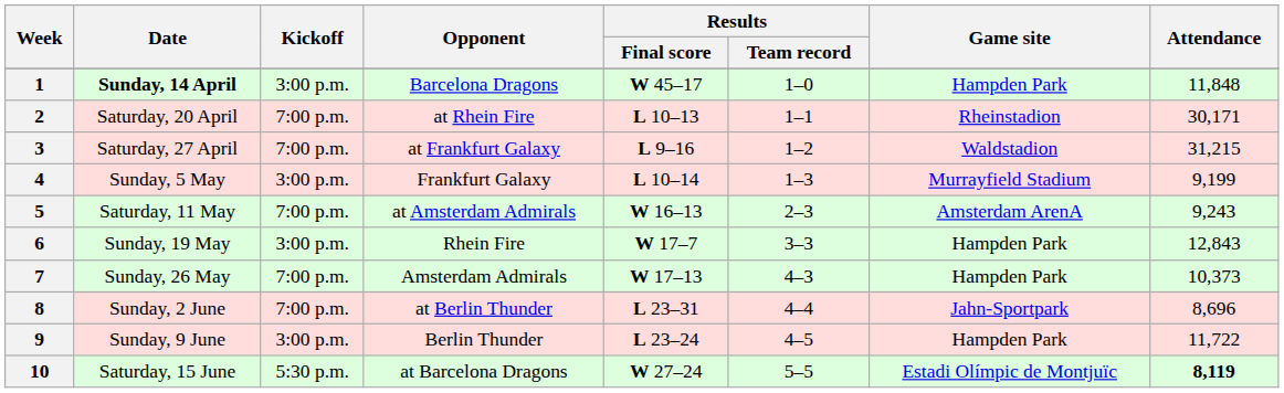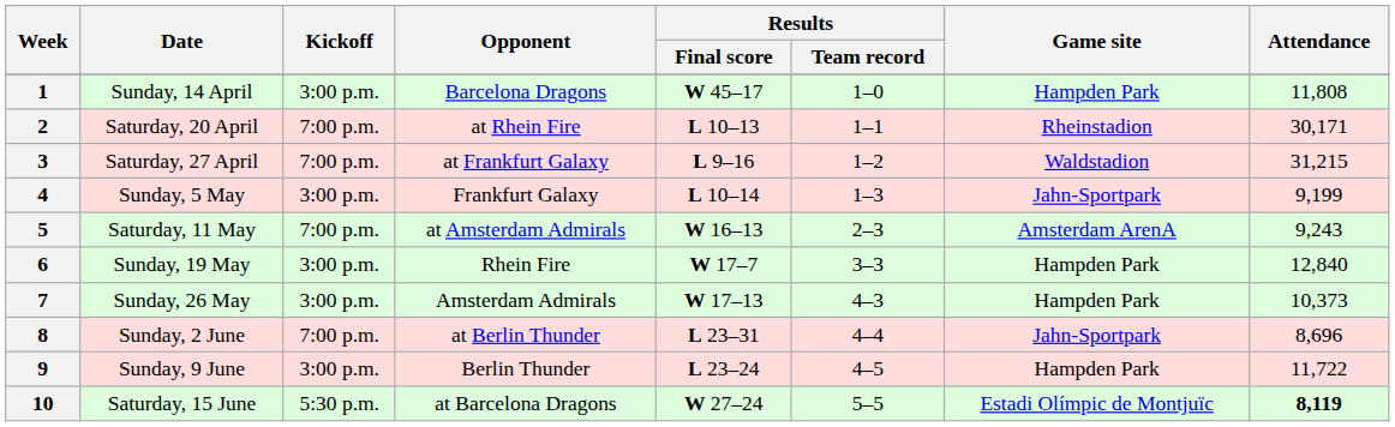1 | Date: bold -> normal
1 | Attendance: 11,848 -> 11,808
4 | Game site: Murrayfield Stadium -> Jahn-Sportpark
6 | Attendance: 12,843 -> 12,840
7 | Kickoff: 7:00 p.m. -> 3:00 p.m.
